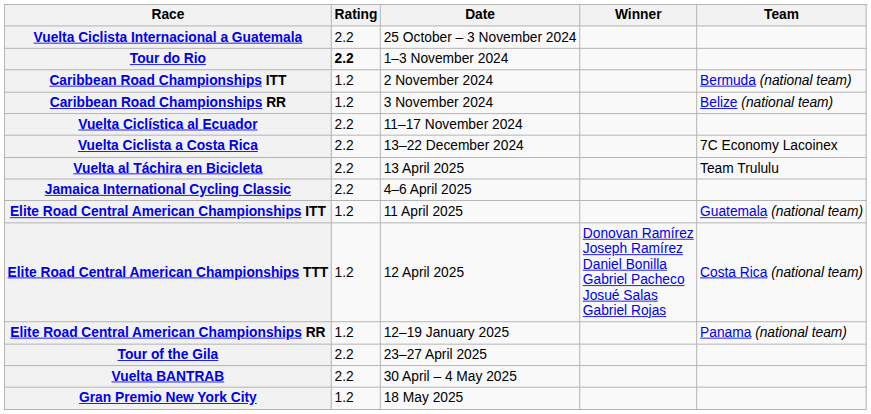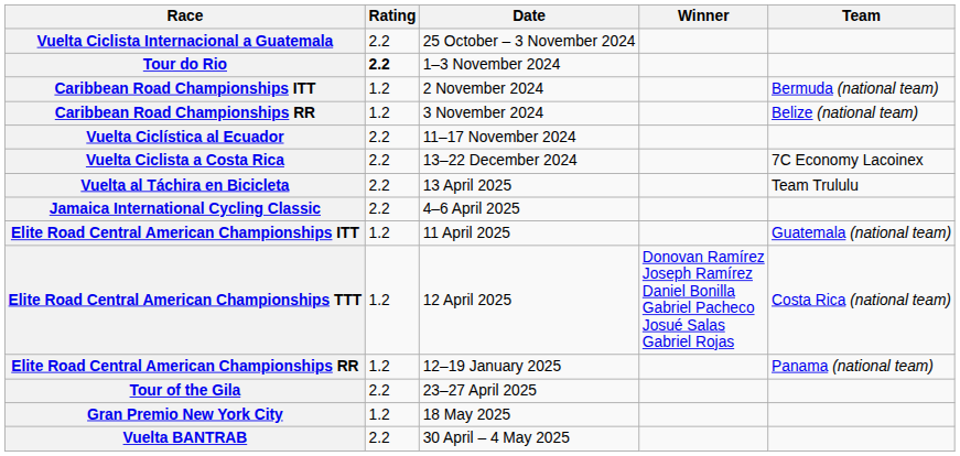rows swapped: Vuelta BANTRAB <-> Gran Premio New York City
